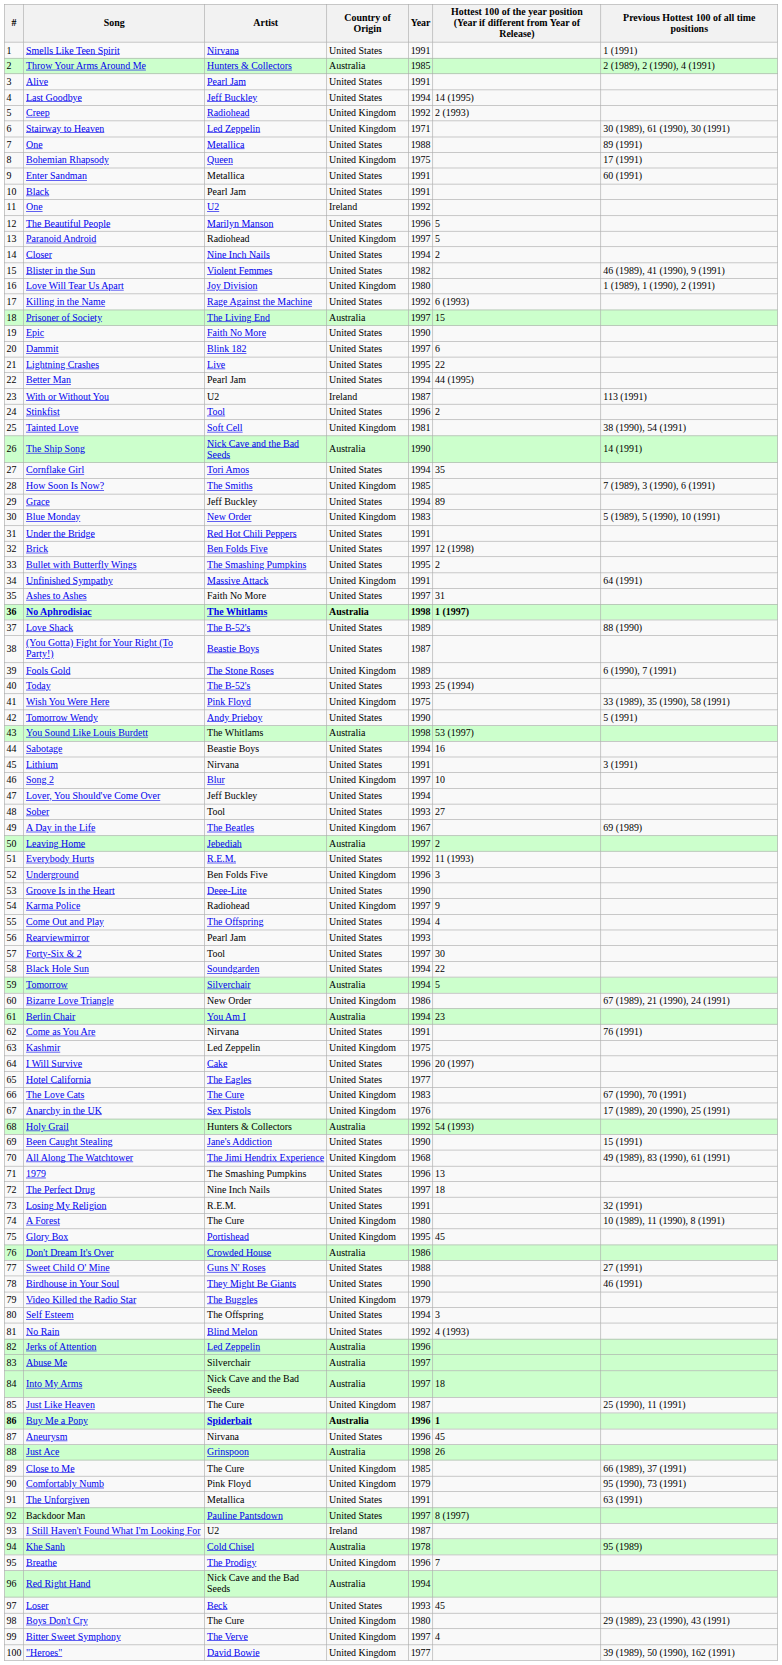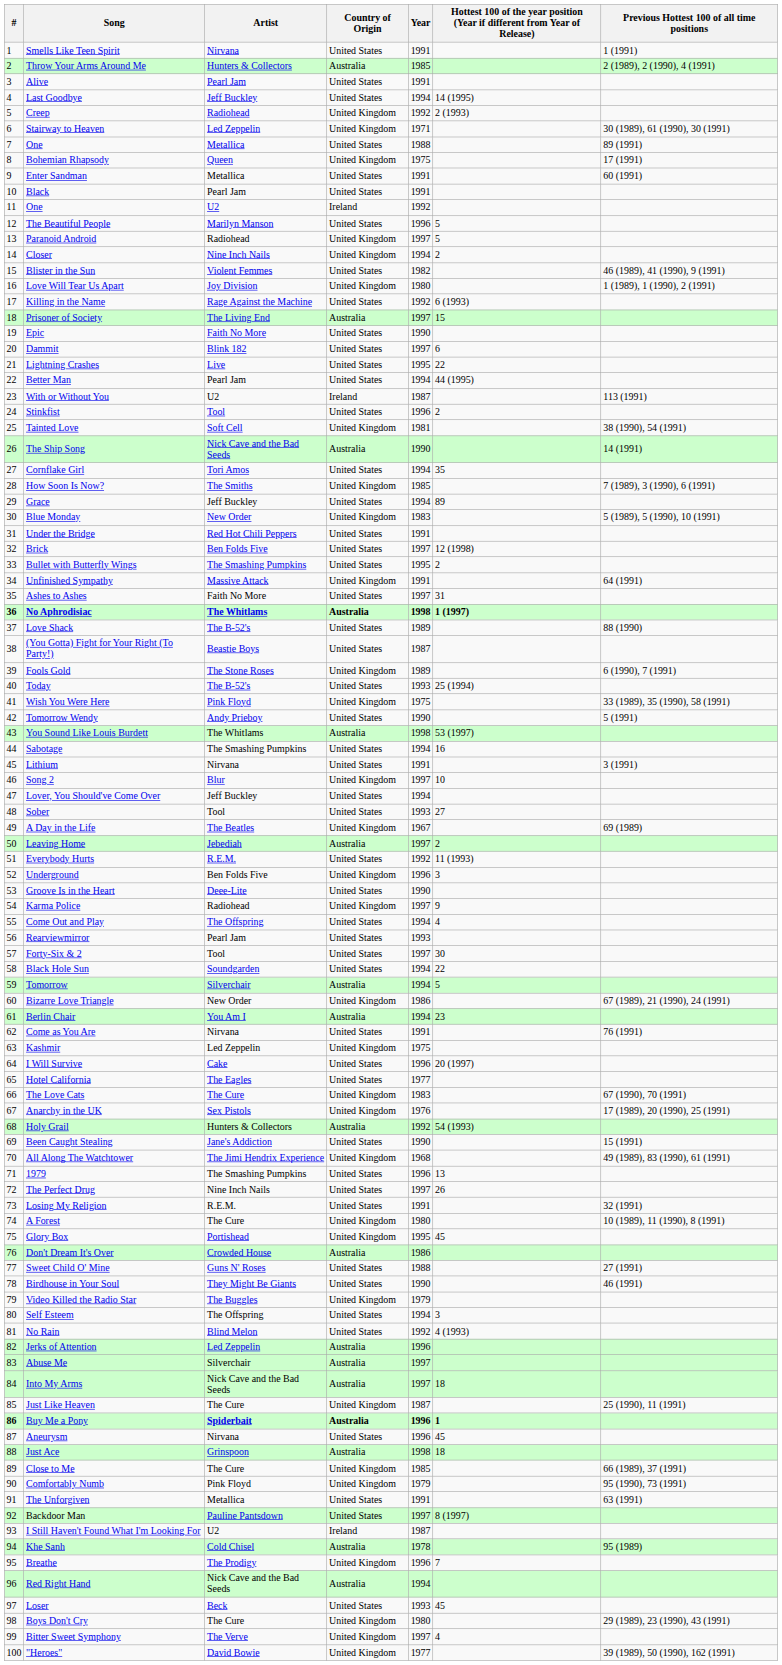Closer | Country of Origin: United States -> United Kingdom
Sabotage | Artist: Beastie Boys -> The Smashing Pumpkins
The Perfect Drug | column 6: 18 -> 26
Just Ace | column 6: 26 -> 18
